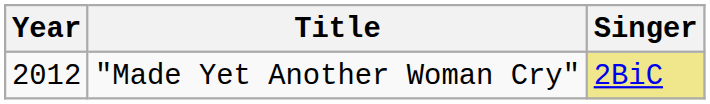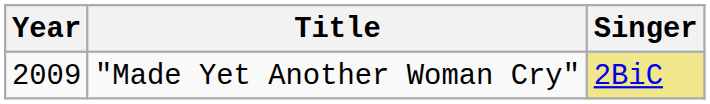"Made Yet Another Woman Cry" | Year: 2012 -> 2009
